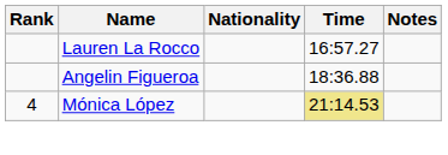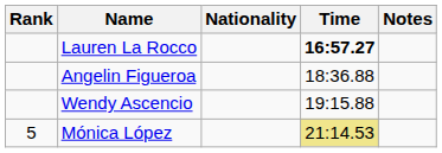Lauren La Rocco | Time: normal -> bold
+ row: Wendy Ascencio | 19:15.88
Mónica López | Rank: 4 -> 5
